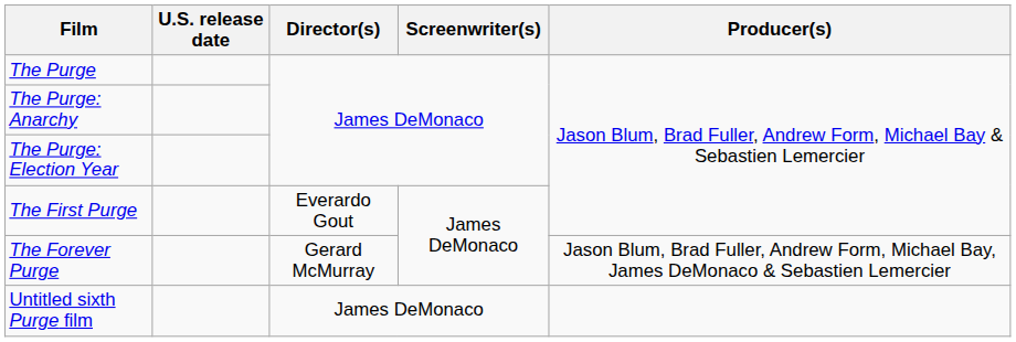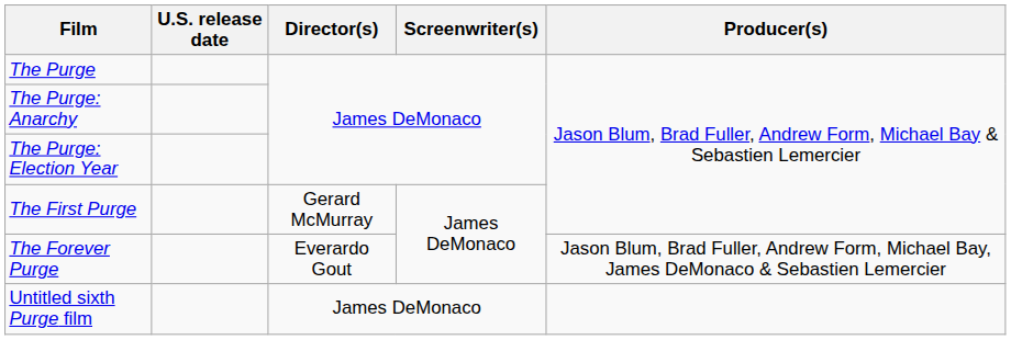The First Purge | Director(s): Everardo Gout -> Gerard McMurray
The Forever Purge | Director(s): Gerard McMurray -> Everardo Gout
